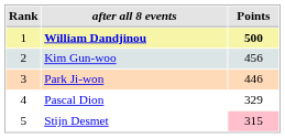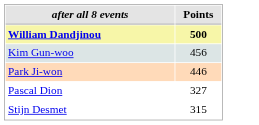- column: Rank | 1 | 2 | 3 | 4 | 5
Pascal Dion | Points: 329 -> 327
Stijn Desmet | Points: pink background -> no background
